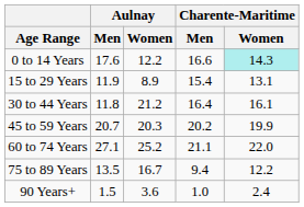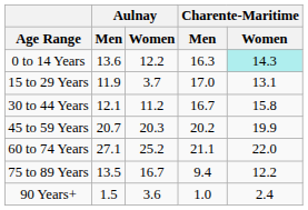0 to 14 Years | Aulnay / Men: 17.6 -> 13.6
0 to 14 Years | Charente-Maritime / Men: 16.6 -> 16.3
15 to 29 Years | Aulnay / Women: 8.9 -> 3.7
15 to 29 Years | Charente-Maritime / Men: 15.4 -> 17.0
30 to 44 Years | Aulnay / Men: 11.8 -> 12.1
30 to 44 Years | Aulnay / Women: 21.2 -> 11.2
30 to 44 Years | Charente-Maritime / Men: 16.4 -> 16.7
30 to 44 Years | Charente-Maritime / Women: 16.1 -> 15.8
